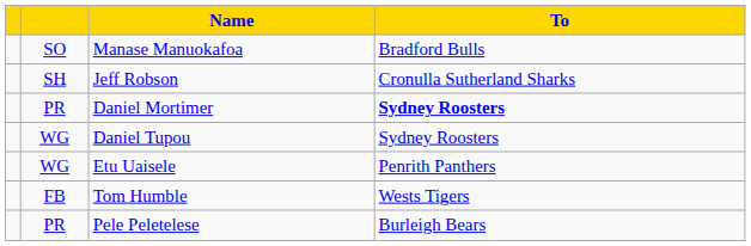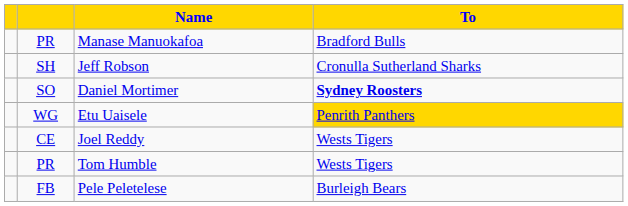Manase Manuokafoa | column 2: SO -> PR
Daniel Mortimer | column 2: PR -> SO
- row: WG | Daniel Tupou | Sydney Roosters
Etu Uaisele | To: no background -> gold background
+ row: CE | Joel Reddy | Wests Tigers
Tom Humble | column 2: FB -> PR
Pele Peletelese | column 2: PR -> FB
